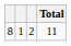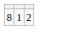- column: Total | 11
